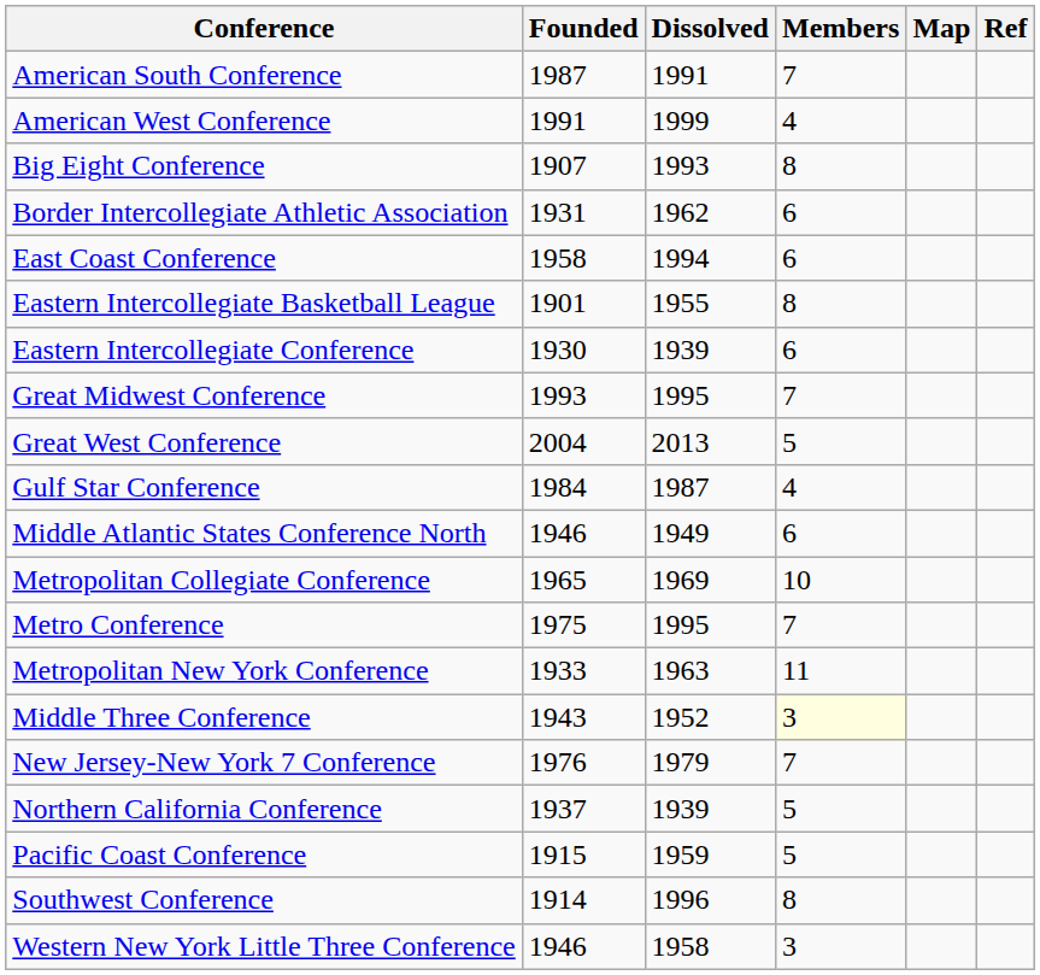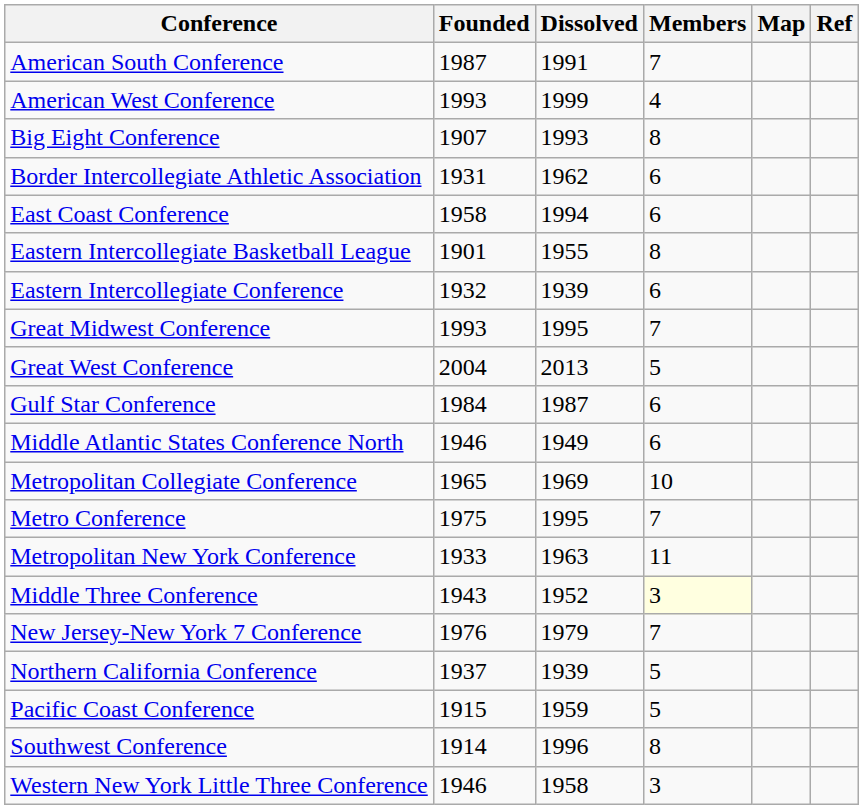American West Conference | Founded: 1991 -> 1993
Eastern Intercollegiate Conference | Founded: 1930 -> 1932
Gulf Star Conference | Members: 4 -> 6
